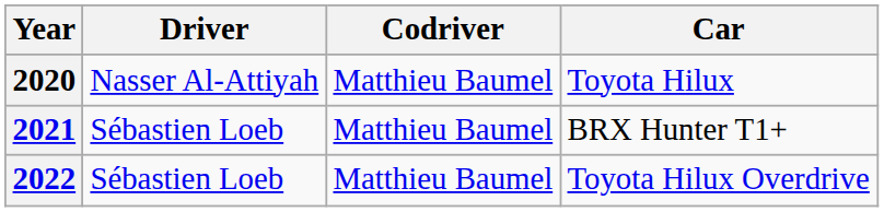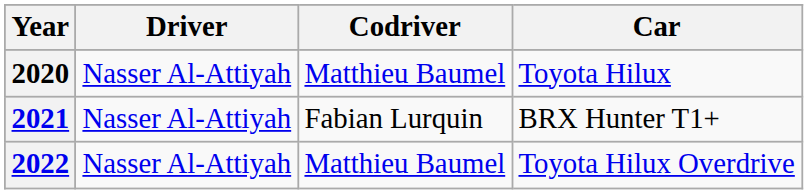2021 | Driver: Sébastien Loeb -> Nasser Al-Attiyah
2021 | Codriver: Matthieu Baumel -> Fabian Lurquin
2022 | Driver: Sébastien Loeb -> Nasser Al-Attiyah
